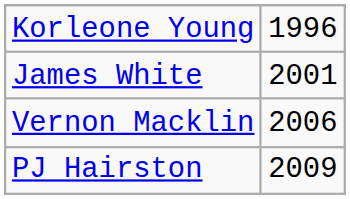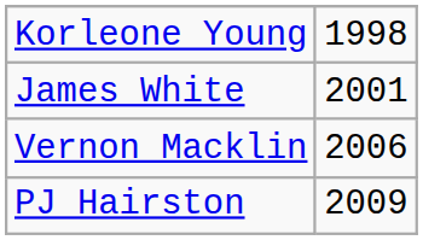Korleone Young | column 2: 1996 -> 1998
